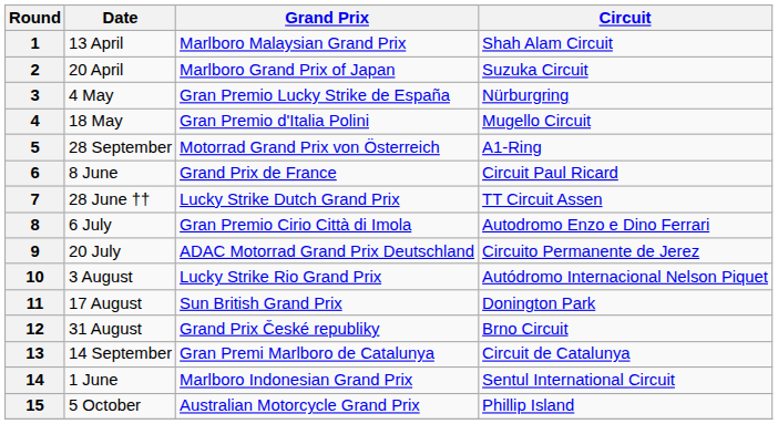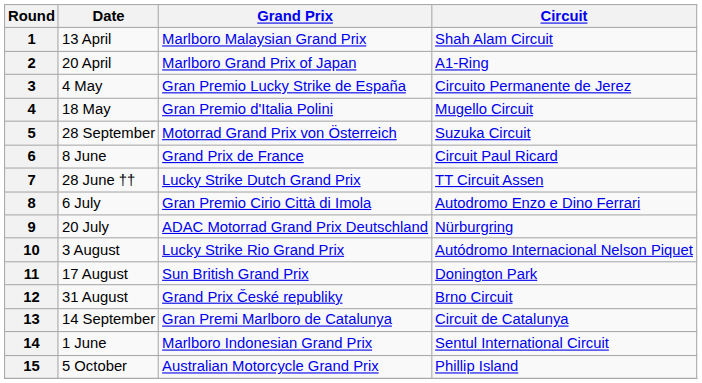2 | Circuit: Suzuka Circuit -> A1-Ring
3 | Circuit: Nürburgring -> Circuito Permanente de Jerez
5 | Circuit: A1-Ring -> Suzuka Circuit
9 | Circuit: Circuito Permanente de Jerez -> Nürburgring
